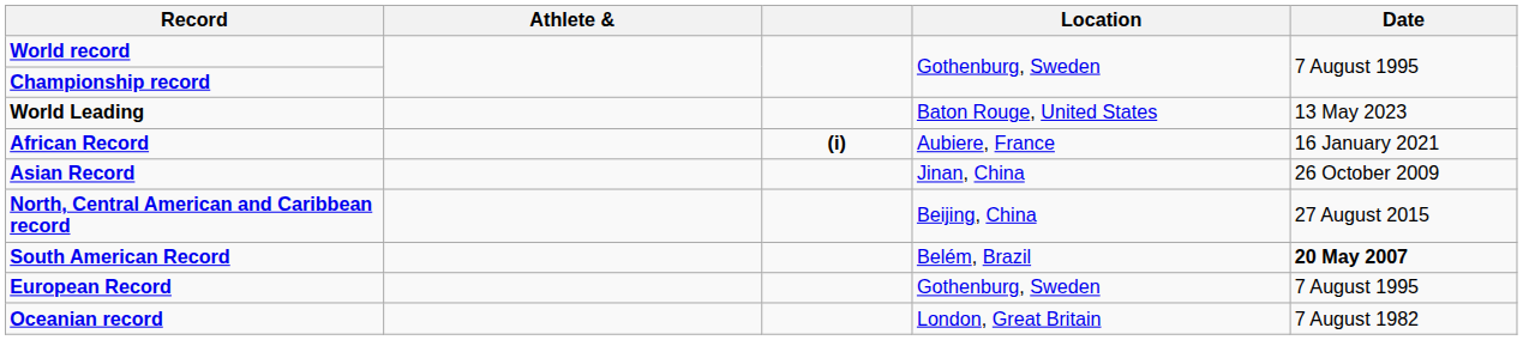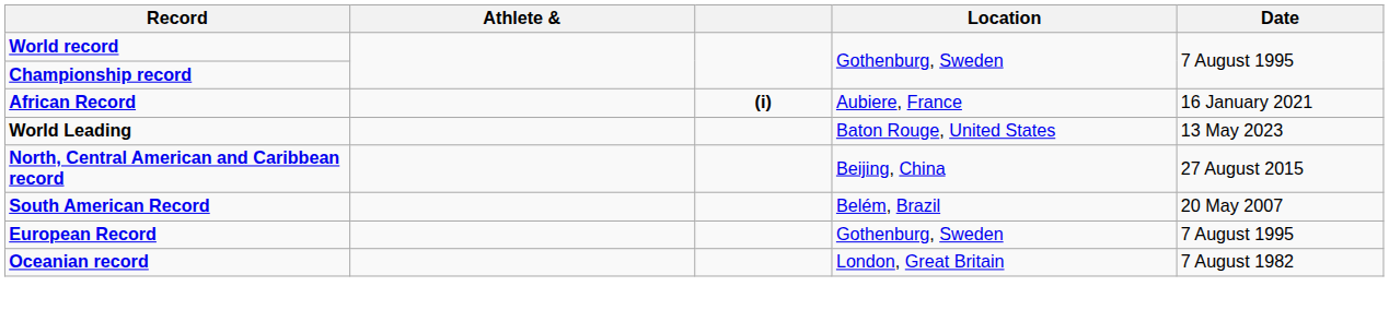rows swapped: World Leading <-> African Record
- row: Asian Record | Jinan, China | 26 October 2009
South American Record | Date: bold -> normal
